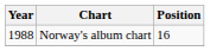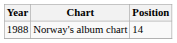Norway's album chart | Position: 16 -> 14
